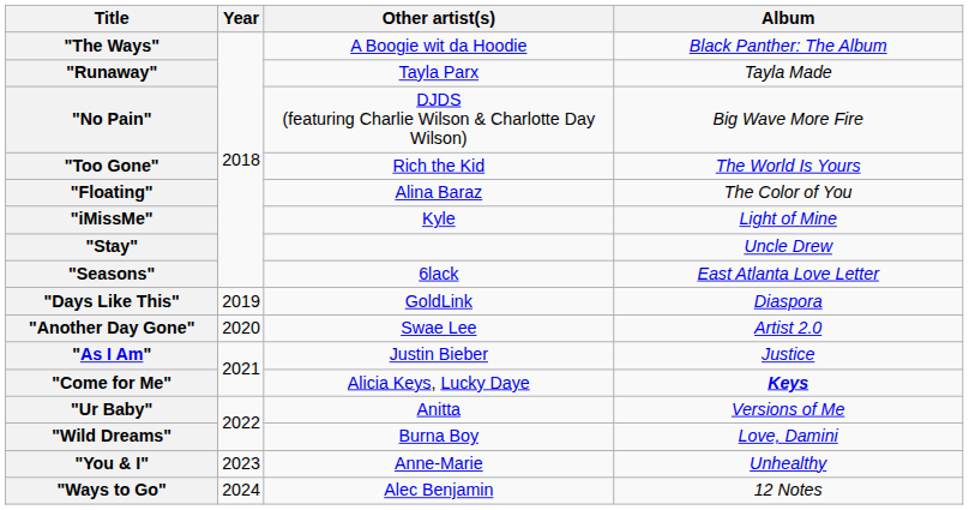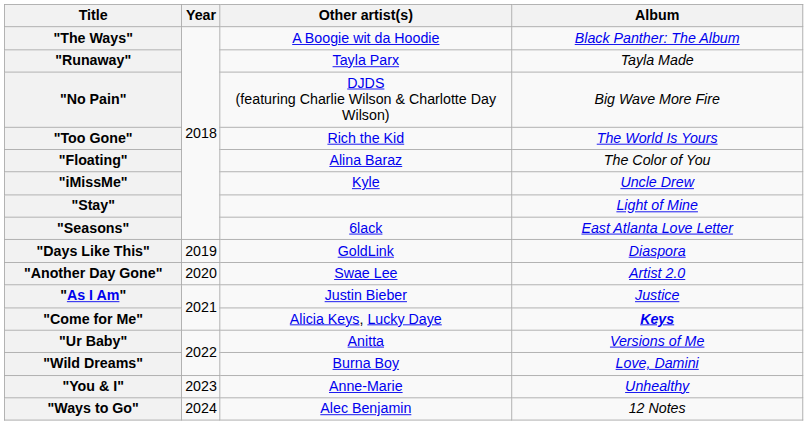"iMissMe" | Album: Light of Mine -> Uncle Drew
"Stay" | Album: Uncle Drew -> Light of Mine
